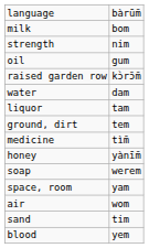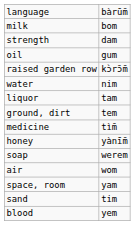strength | column 2: nim -> dam
water | column 2: dam -> nim
rows swapped: air <-> space, room
